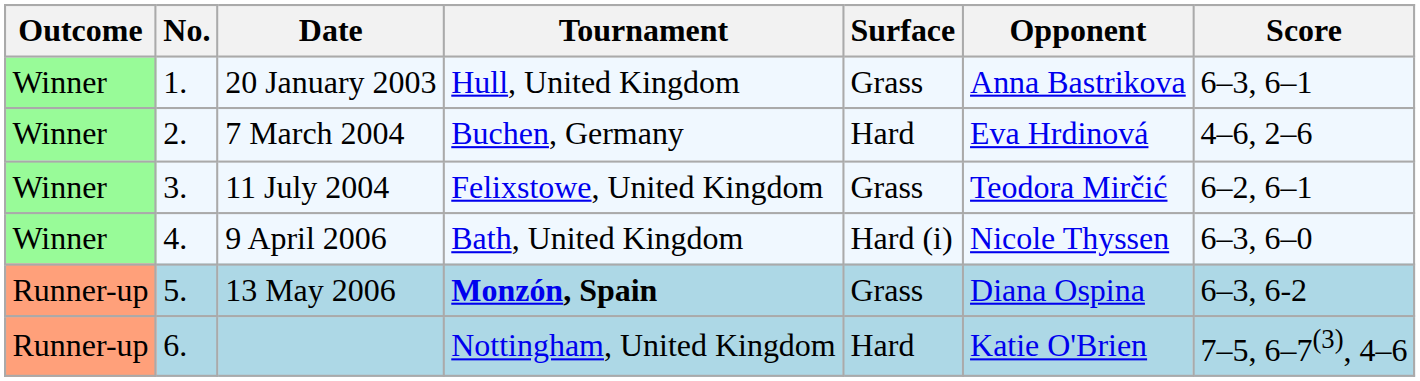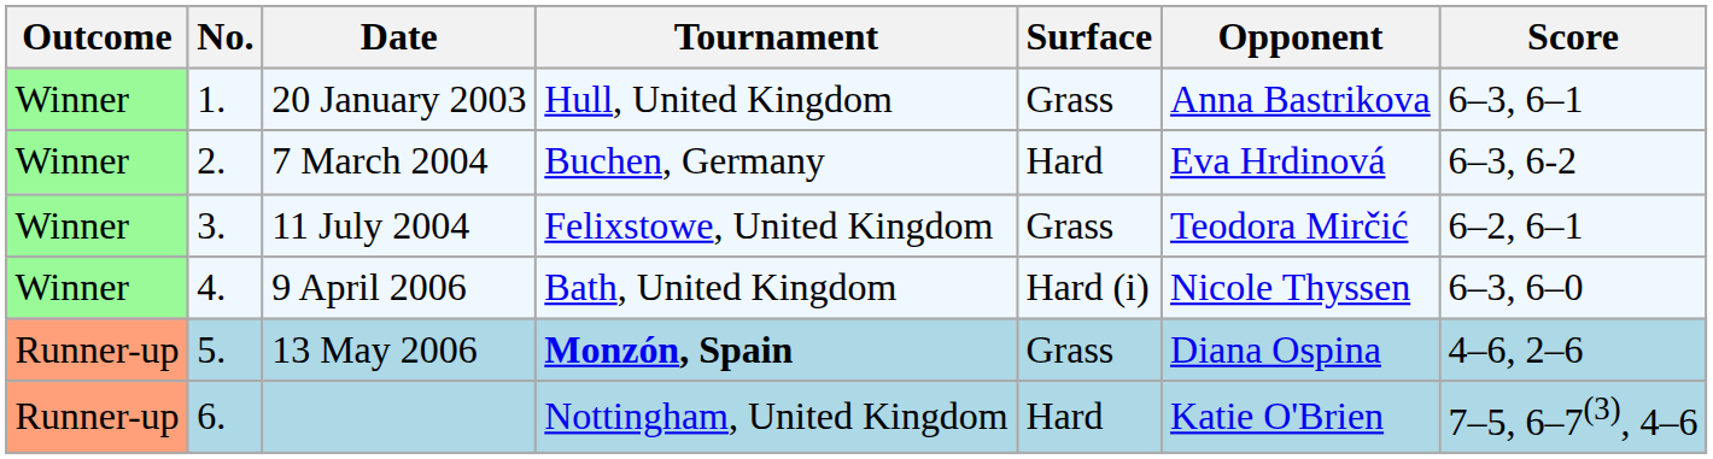7 March 2004 | Score: 4–6, 2–6 -> 6–3, 6-2
13 May 2006 | Score: 6–3, 6-2 -> 4–6, 2–6
